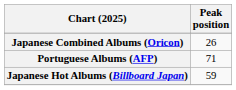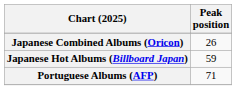rows swapped: Japanese Hot Albums (Billboard Japan) <-> Portuguese Albums (AFP)
